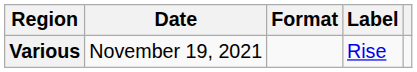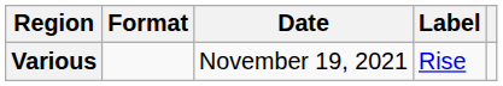columns swapped: Date <-> Format
